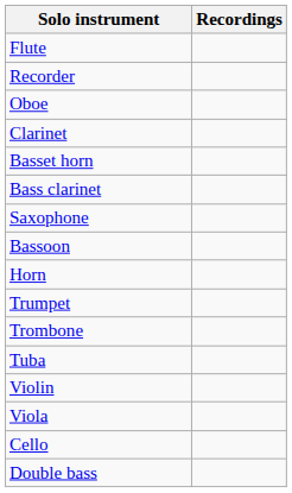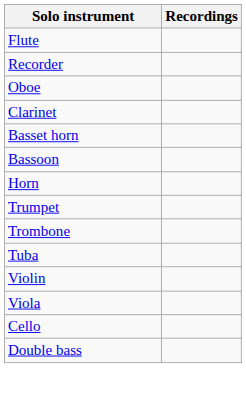- row: Bass clarinet
- row: Saxophone
